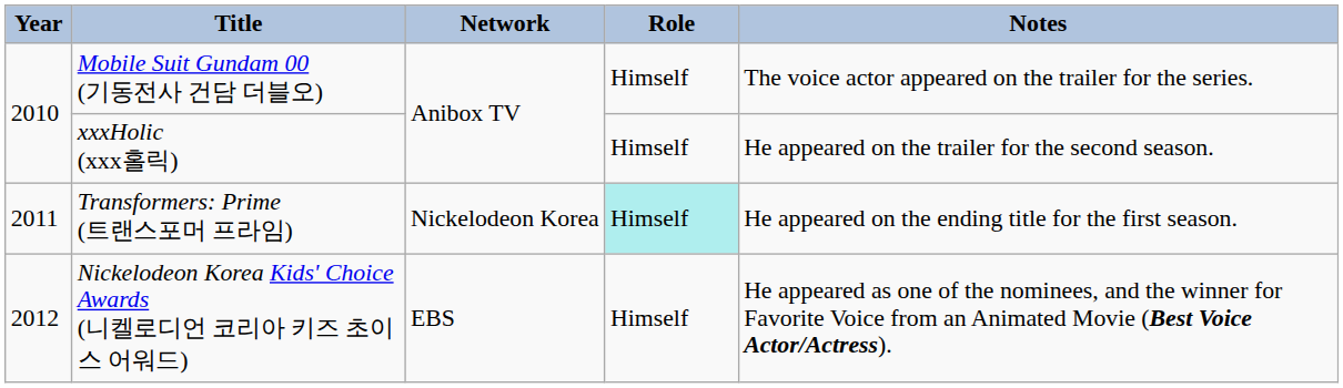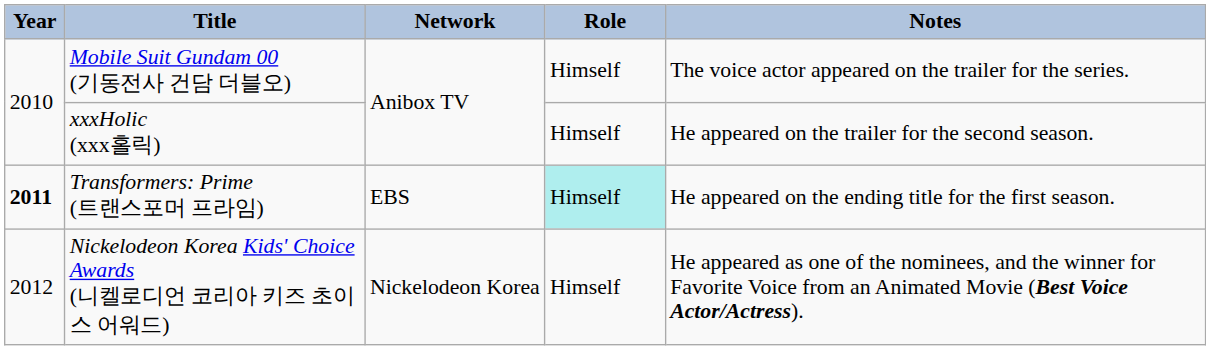Transformers: Prime (트랜스포머 프라임) | Year: normal -> bold
Transformers: Prime (트랜스포머 프라임) | Network: Nickelodeon Korea -> EBS
Nickelodeon Korea Kids' Choice Awards (니켈로디언 코리아 키즈 초이스 어워드) | Network: EBS -> Nickelodeon Korea
